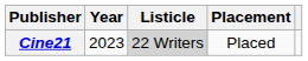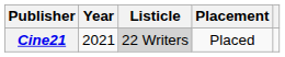Cine21 | Year: 2023 -> 2021
